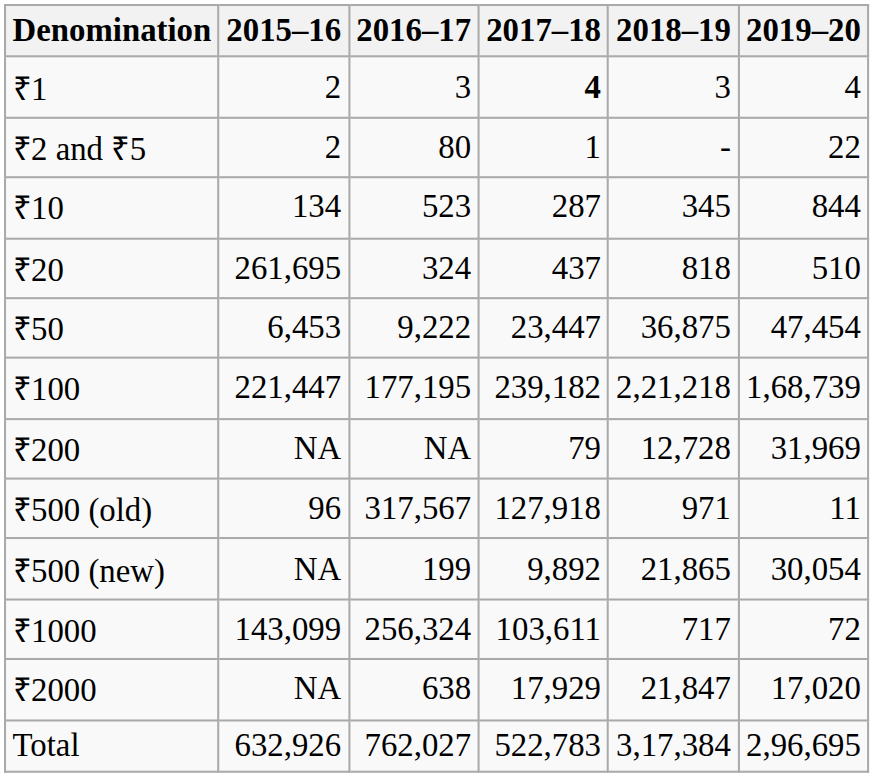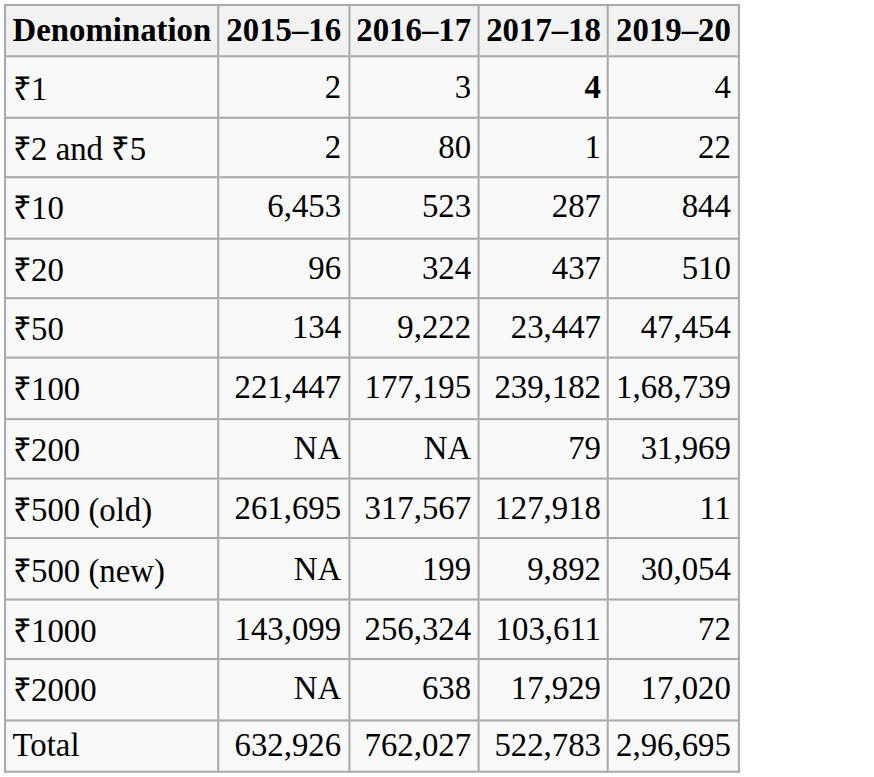- column: 2018–19 | 3 | - | 345 | 818 | 36,875 | 2,21,218 | 12,728 | 971 | 21,865 | 717 | 21,847 | 3,17,384
₹10 | 2015–16: 134 -> 6,453
₹20 | 2015–16: 261,695 -> 96
₹50 | 2015–16: 6,453 -> 134
₹500 (old) | 2015–16: 96 -> 261,695
